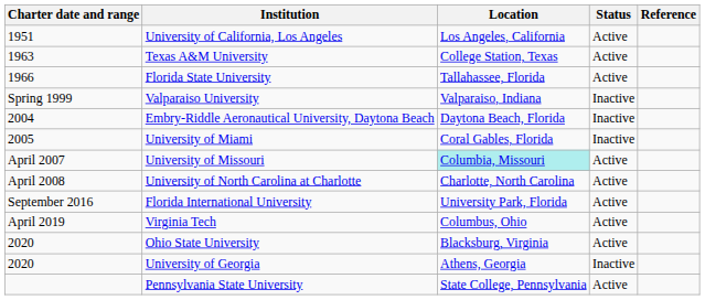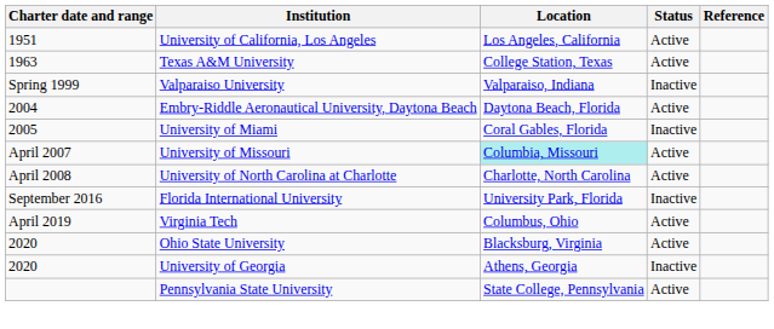- row: 1966 | Florida State University | Tallahassee, Florida | Active
Embry-Riddle Aeronautical University, Daytona Beach | Status: Inactive -> Active
Florida International University | Status: Active -> Inactive
